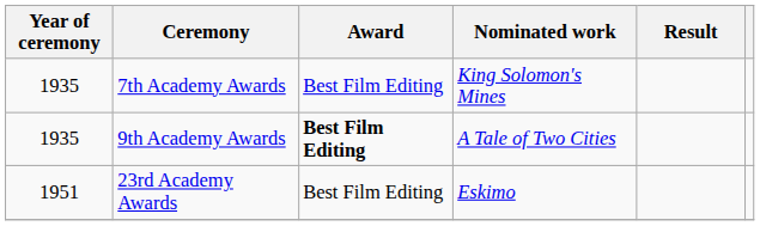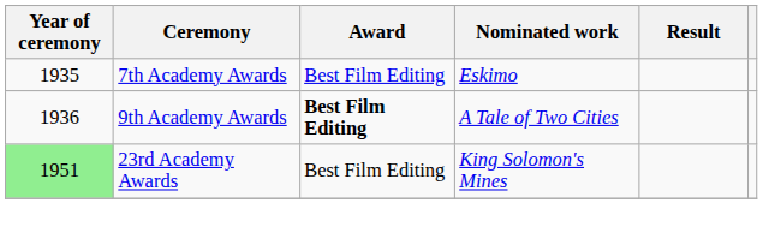7th Academy Awards | Nominated work: King Solomon's Mines -> Eskimo
9th Academy Awards | Year of ceremony: 1935 -> 1936
23rd Academy Awards | Year of ceremony: no background -> lightgreen background
23rd Academy Awards | Nominated work: Eskimo -> King Solomon's Mines
